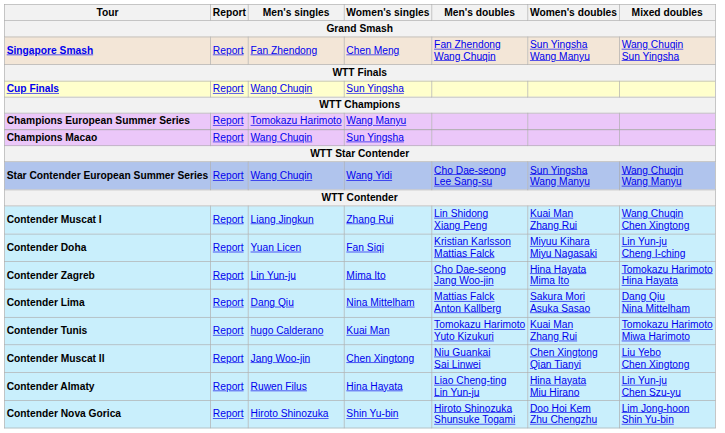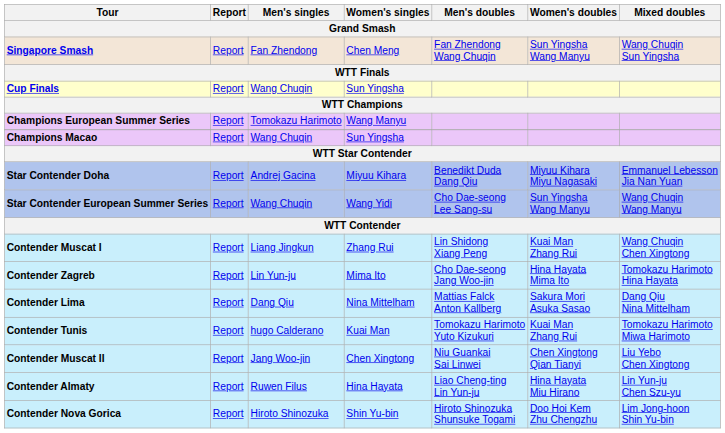+ row: Star Contender Doha | Report | Andrej Gacina | Miyuu Kihara | Benedikt Duda Dang Qiu | Miyuu Kihara Miyu Nagasaki | Emmanuel Lebesson Jia Nan Yuan
- row: Contender Doha | Report | Yuan Licen | Fan Siqi | Kristian Karlsson Mattias Falck | Miyuu Kihara Miyu Nagasaki | Lin Yun-ju Cheng I-ching
